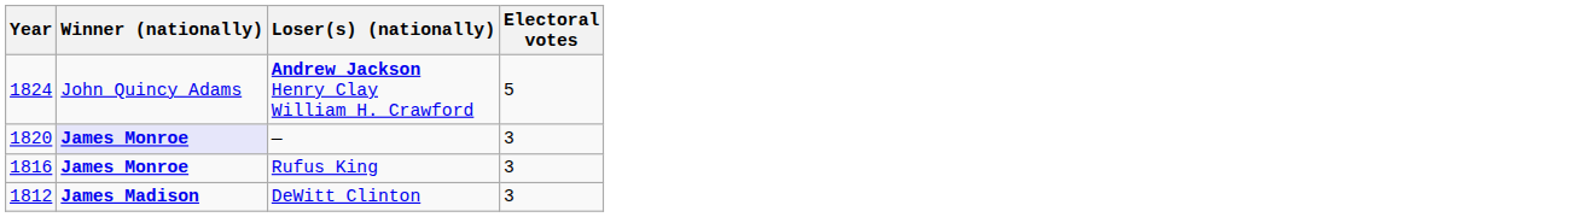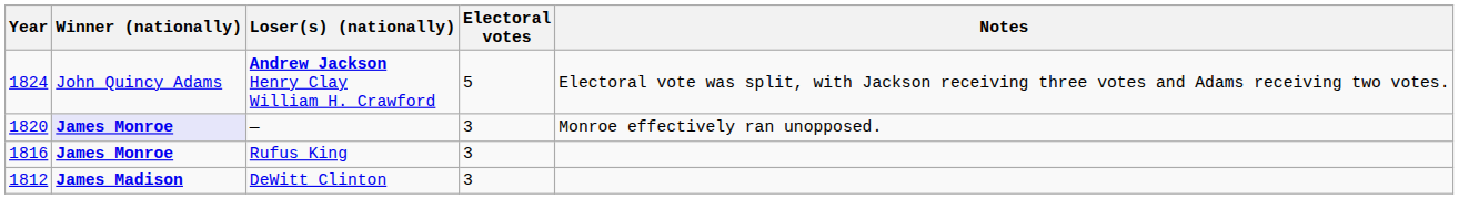+ column: Notes | Electoral vote was split, with Jackson receiving three votes and Adams receiving two votes. | Monroe effectively ran unopposed.
